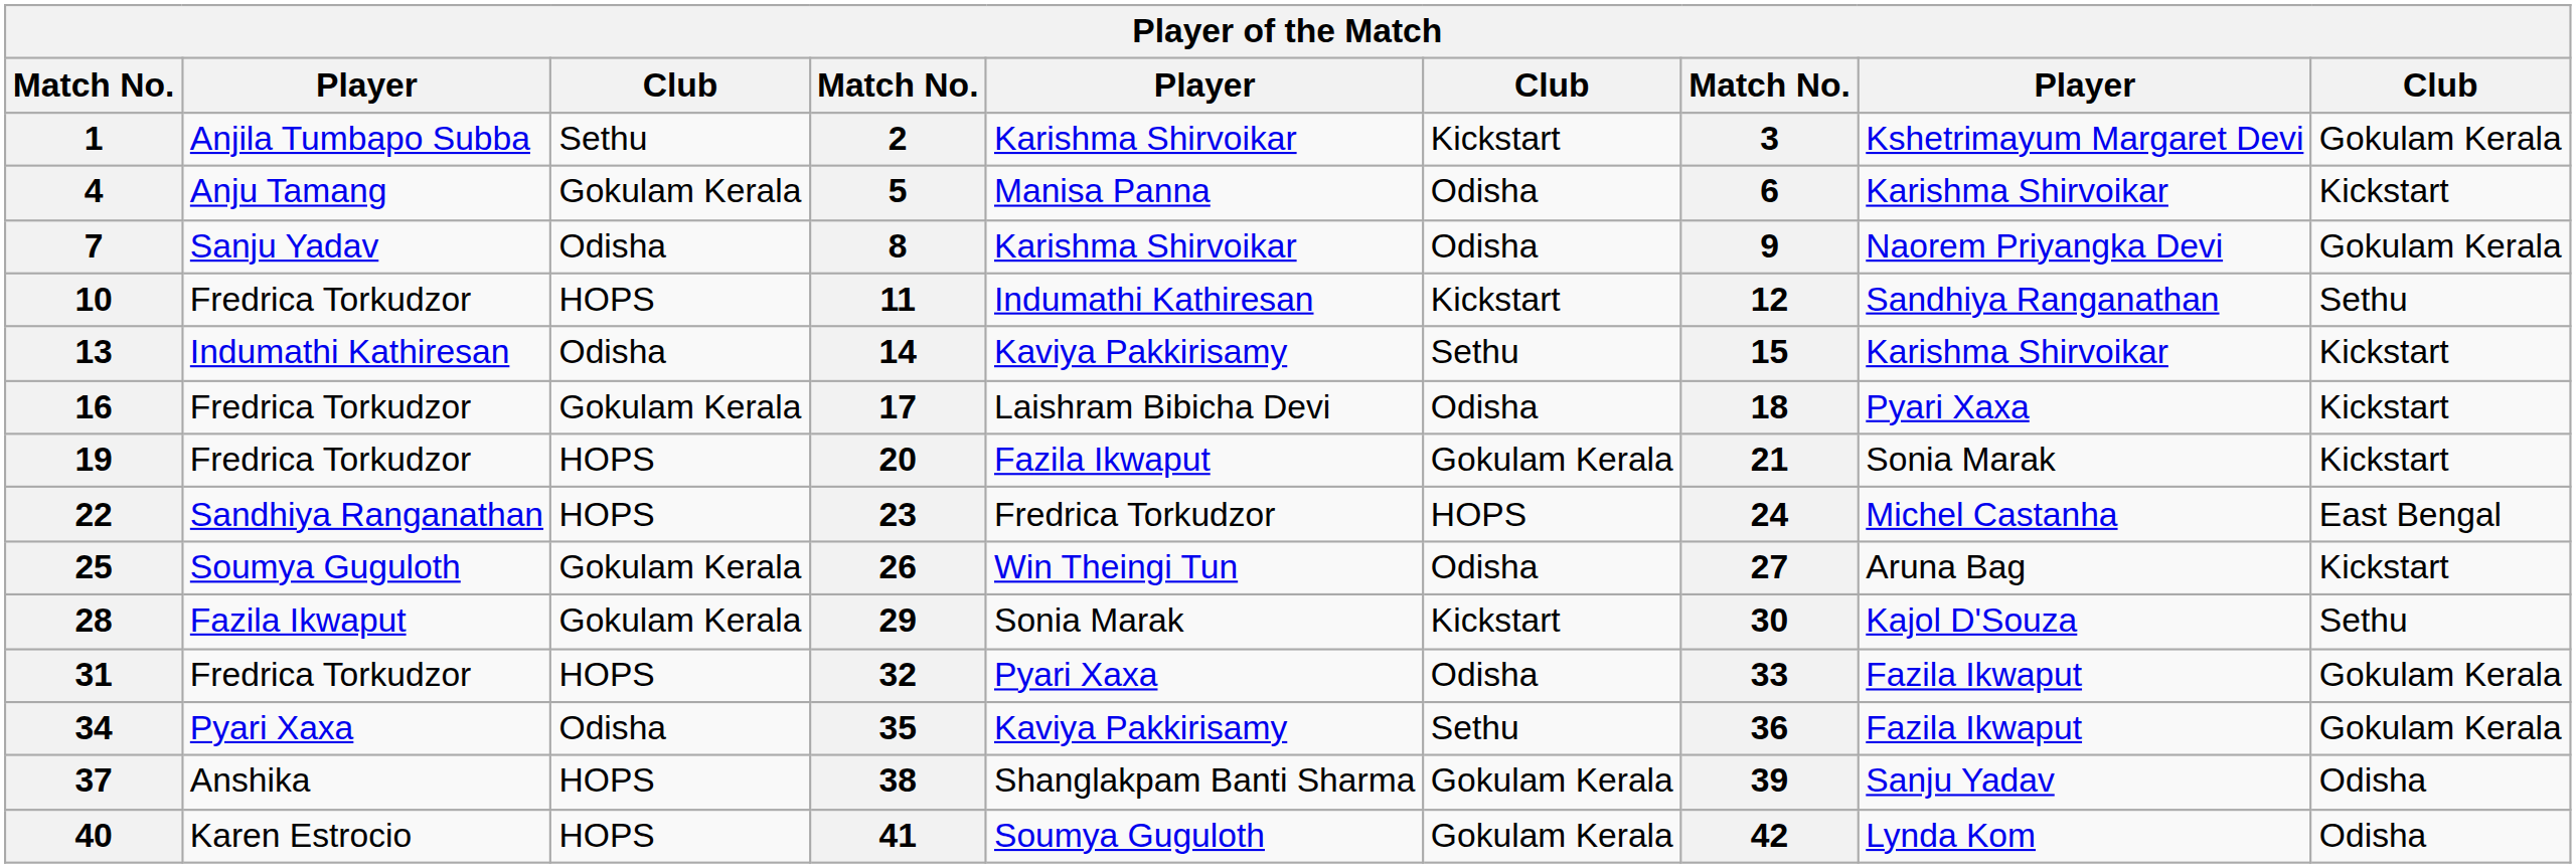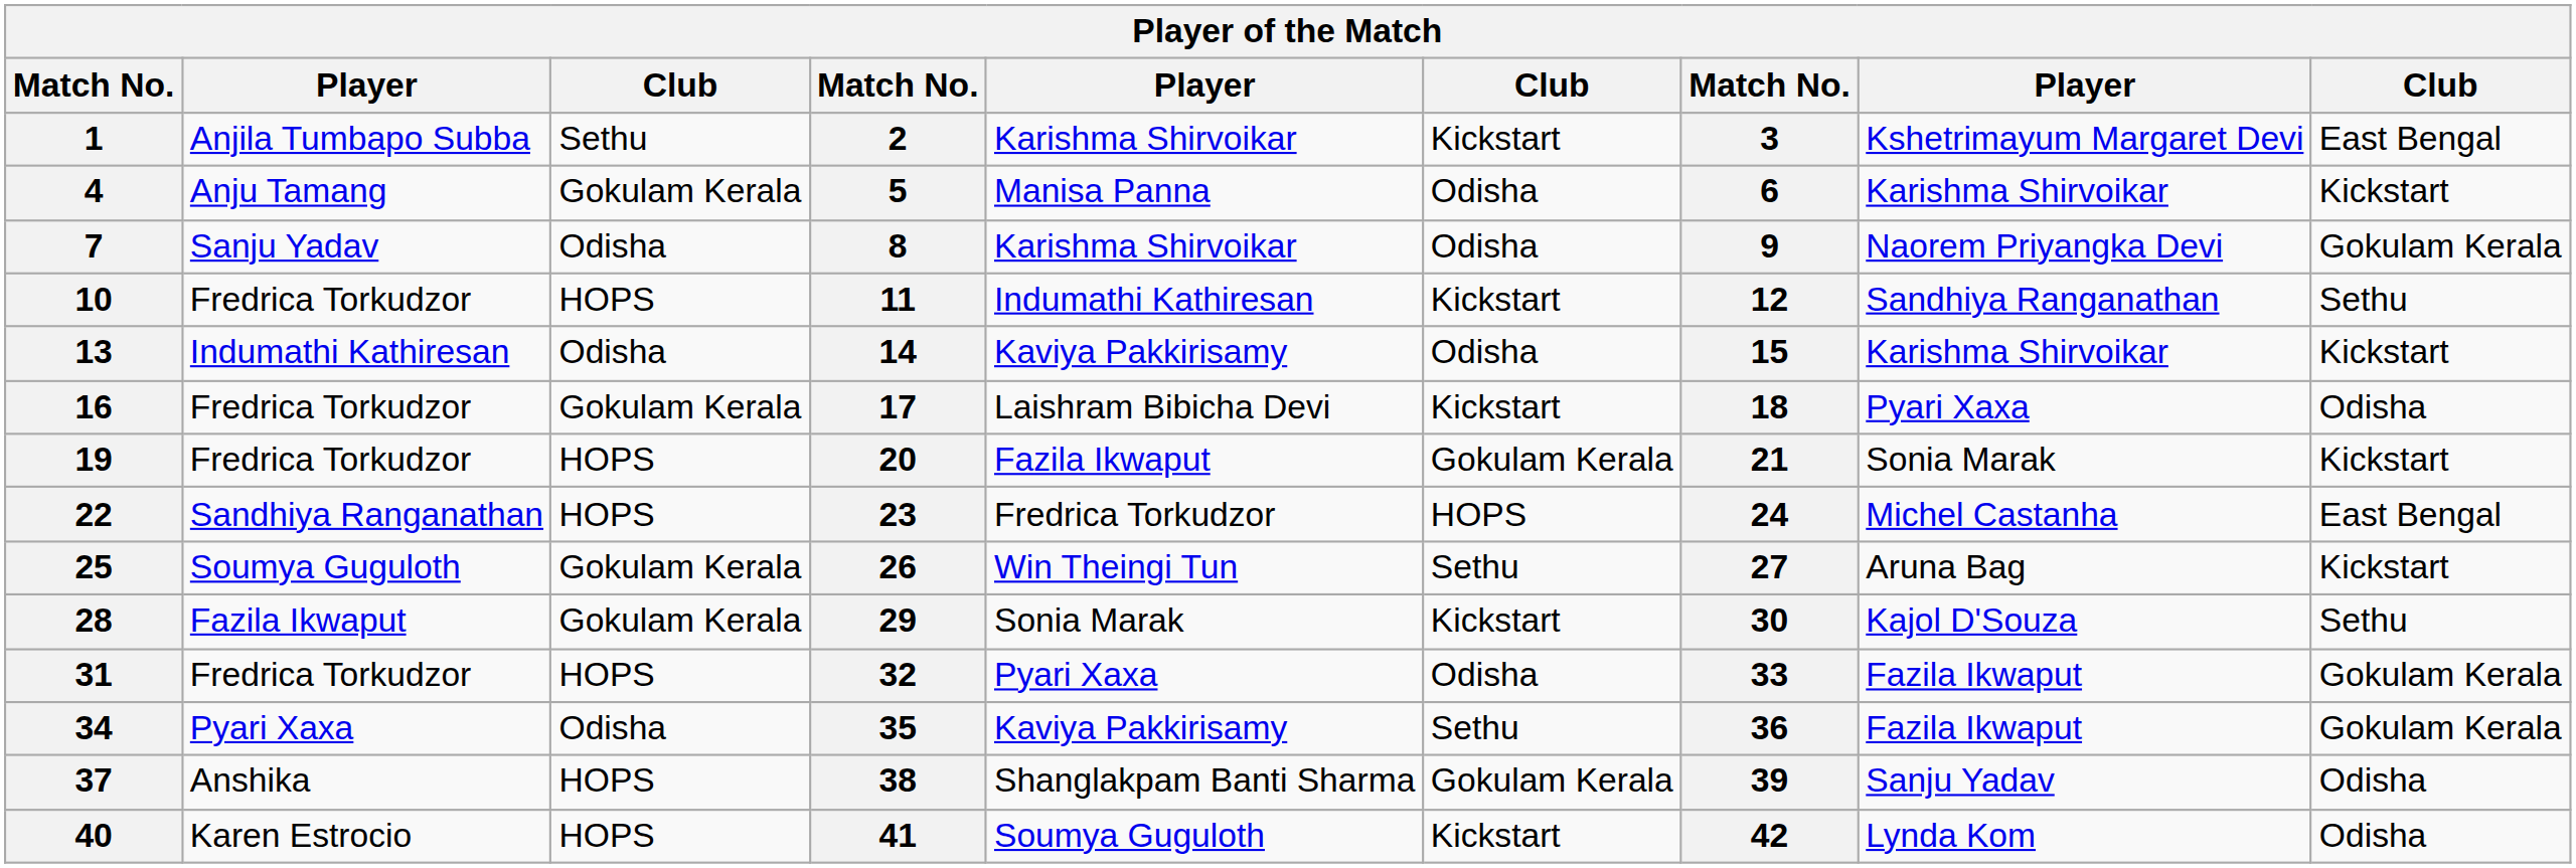1 | column 9: Gokulam Kerala -> East Bengal
13 | column 6: Sethu -> Odisha
16 | column 6: Odisha -> Kickstart
16 | column 9: Kickstart -> Odisha
25 | column 6: Odisha -> Sethu
40 | column 6: Gokulam Kerala -> Kickstart
